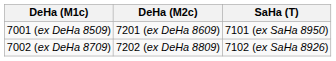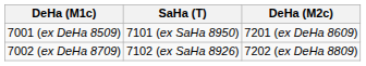columns swapped: SaHa (T) <-> DeHa (M2c)
